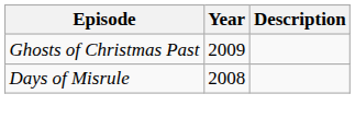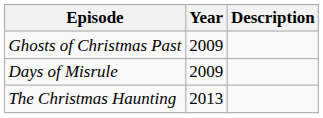Days of Misrule | Year: 2008 -> 2009
+ row: The Christmas Haunting | 2013
